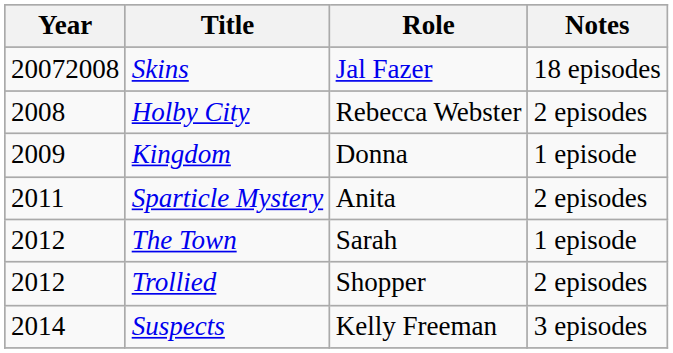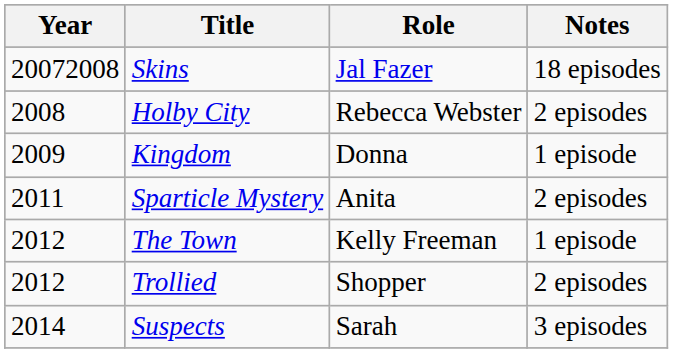The Town | Role: Sarah -> Kelly Freeman
Suspects | Role: Kelly Freeman -> Sarah
